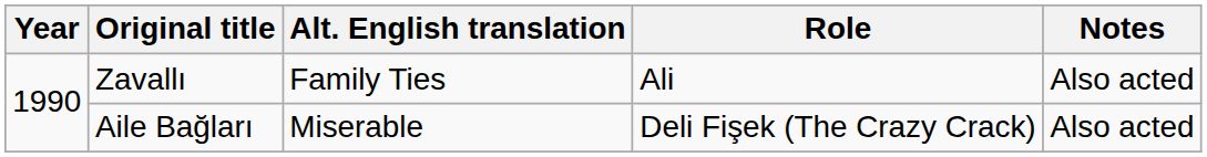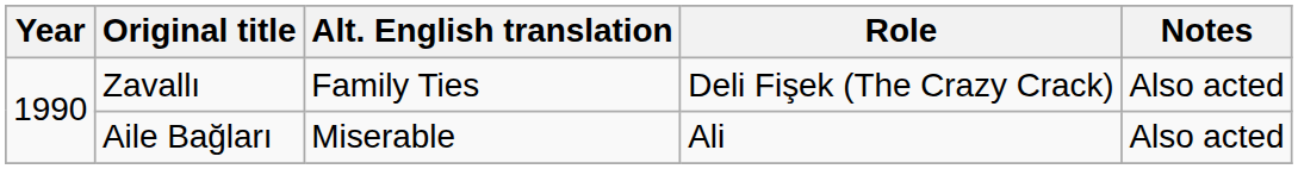Zavallı | Role: Ali -> Deli Fişek (The Crazy Crack)
Aile Bağları | Role: Deli Fişek (The Crazy Crack) -> Ali
